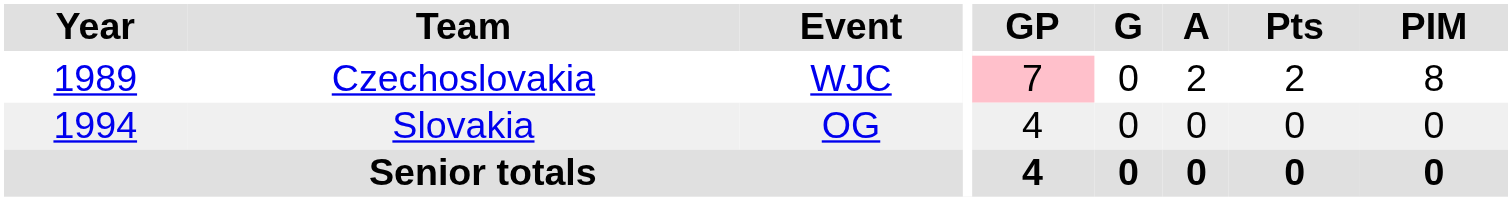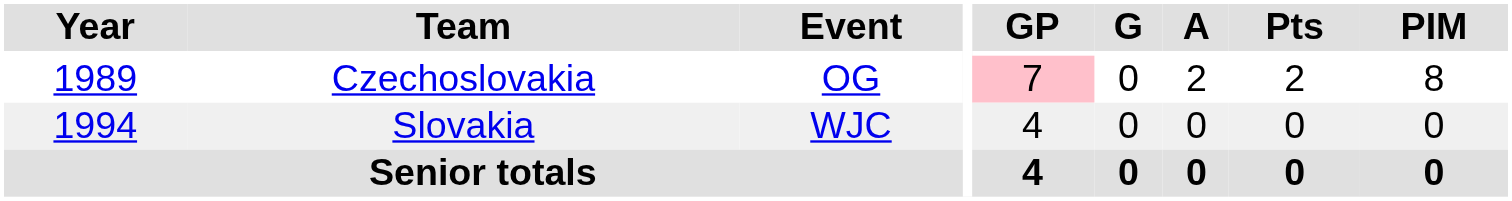Czechoslovakia | Event: WJC -> OG
Slovakia | Event: OG -> WJC
